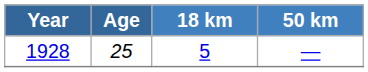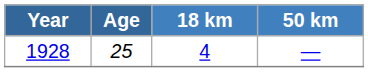1928 | 18 km: 5 -> 4
